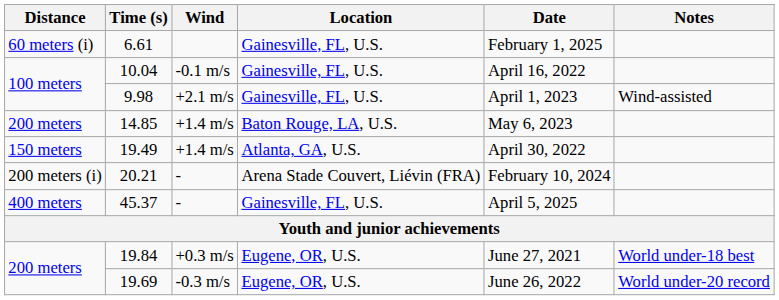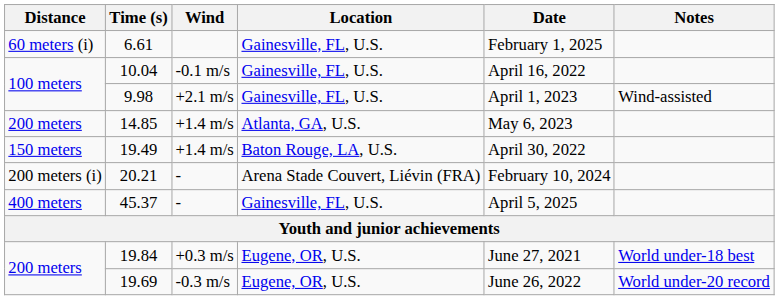14.85 | Location: Baton Rouge, LA, U.S. -> Atlanta, GA, U.S.
19.49 | Location: Atlanta, GA, U.S. -> Baton Rouge, LA, U.S.
